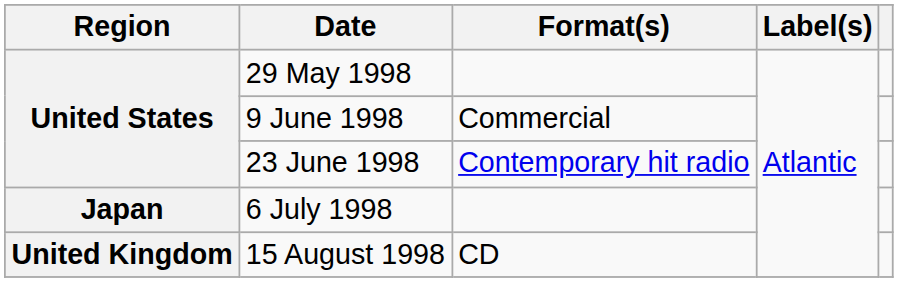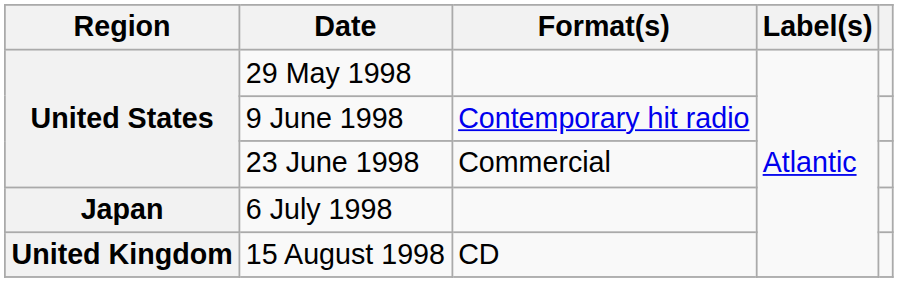9 June 1998 | Format(s): Commercial -> Contemporary hit radio
23 June 1998 | Format(s): Contemporary hit radio -> Commercial
